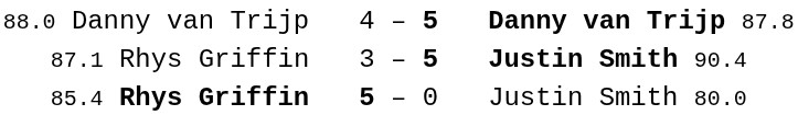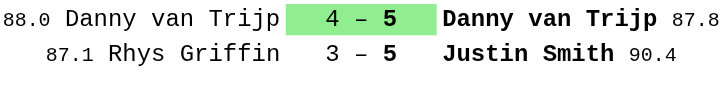88.0 Danny van Trijp | column 2: no background -> lightgreen background
- row: 85.4 Rhys Griffin | 5 – 0 | Justin Smith 80.0
